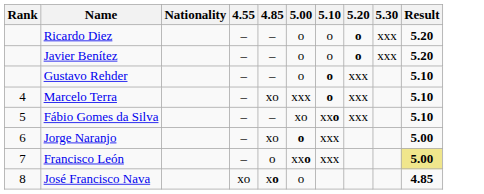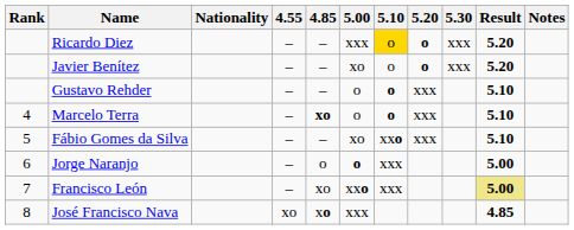+ column: Notes
Ricardo Diez | 5.00: o -> xxx
Ricardo Diez | 5.10: no background -> gold background
Javier Benítez | 5.00: o -> xo
Marcelo Terra | 4.85: normal -> bold
Marcelo Terra | 5.00: xxx -> o
Jorge Naranjo | 4.85: xo -> o
Francisco León | 4.85: o -> xo
José Francisco Nava | 5.00: o -> xxx
